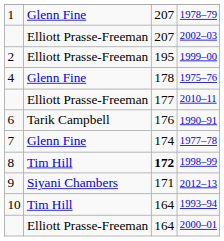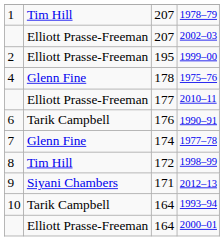1978–79 | column 2: Glenn Fine -> Tim Hill
1998–99 | column 3: bold -> normal
1993–94 | column 2: Tim Hill -> Tarik Campbell
